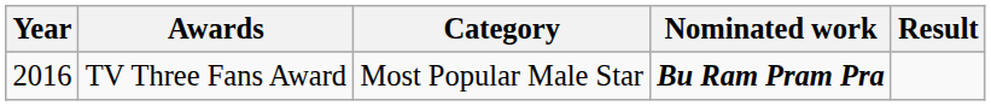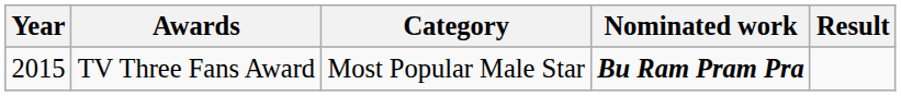TV Three Fans Award | Year: 2016 -> 2015
